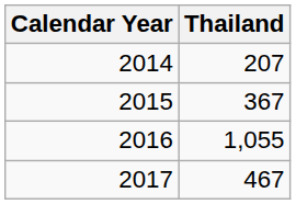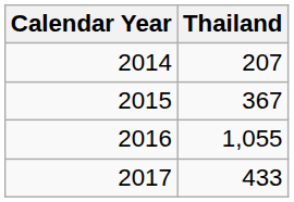2017 | Thailand: 467 -> 433
